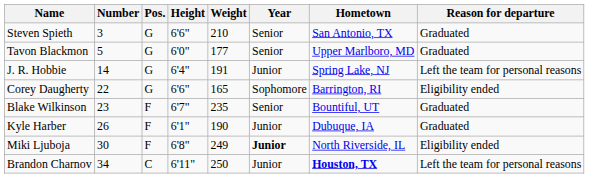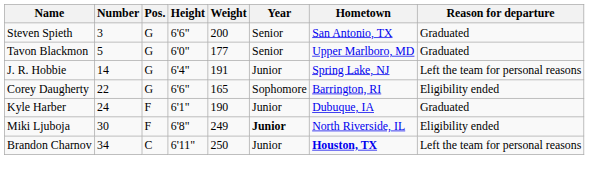Steven Spieth | Weight: 210 -> 200
- row: Blake Wilkinson | 23 | F | 6'7" | 235 | Senior | Bountiful, UT | Graduated
Kyle Harber | Number: 26 -> 24
